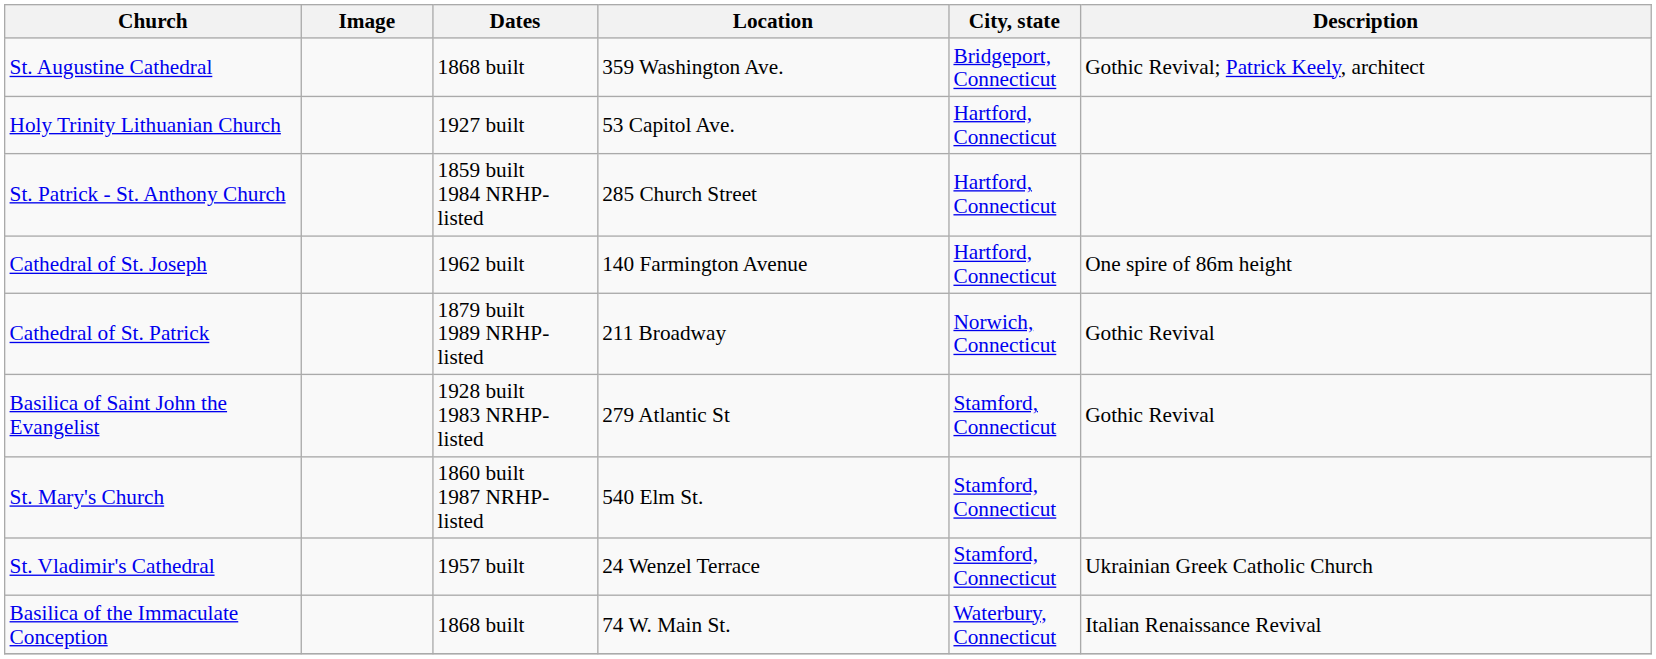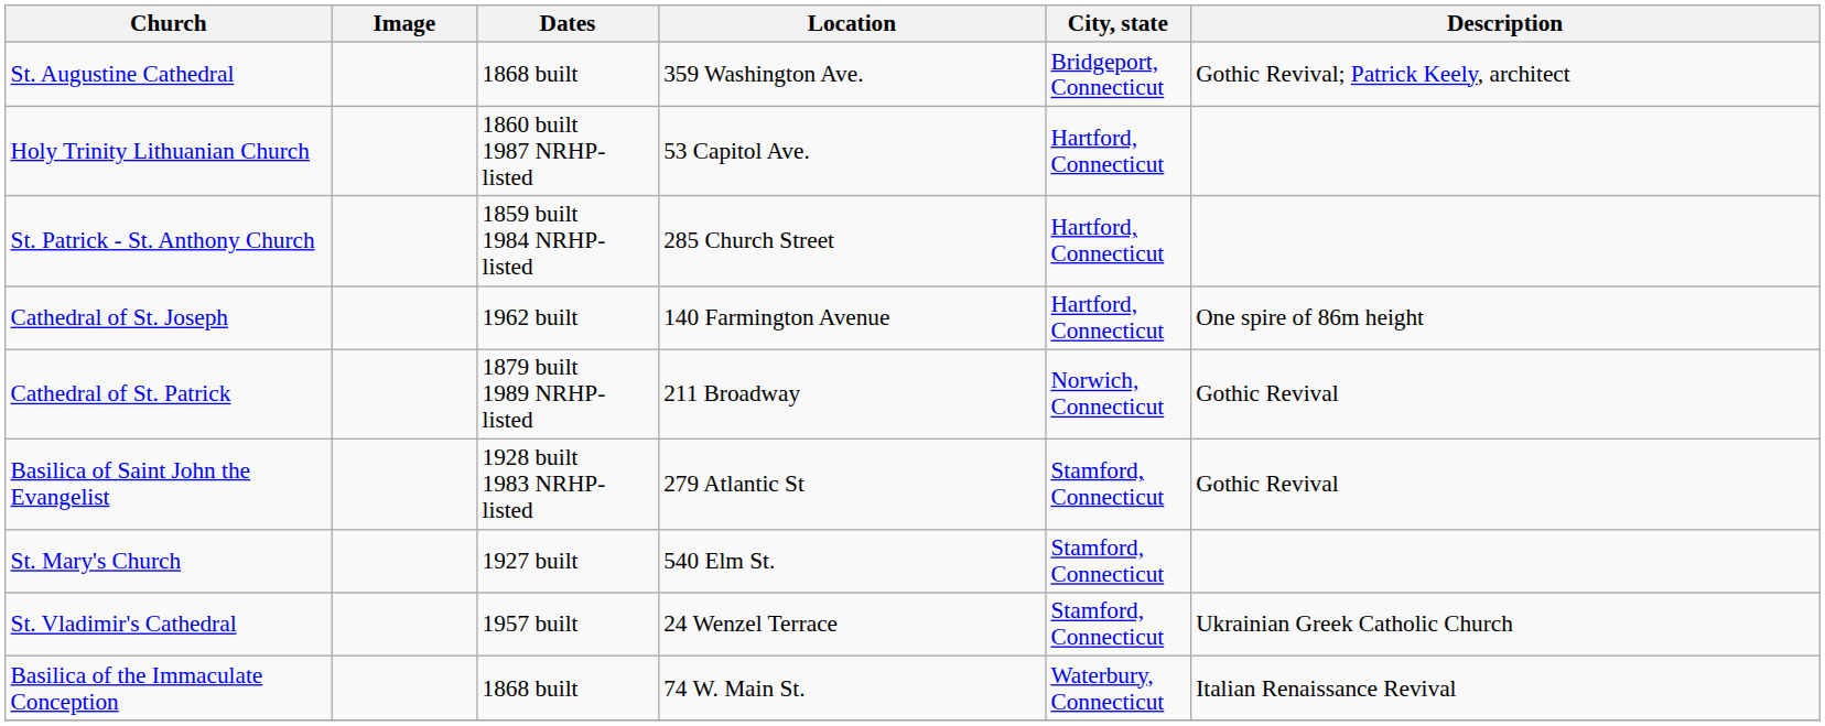Holy Trinity Lithuanian Church | Dates: 1927 built -> 1860 built 1987 NRHP-listed
St. Mary's Church | Dates: 1860 built 1987 NRHP-listed -> 1927 built
